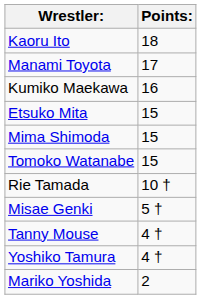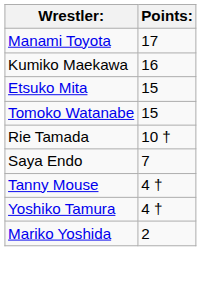- row: Kaoru Ito | 18
- row: Mima Shimoda | 15
+ row: Saya Endo | 7
- row: Misae Genki | 5 †
